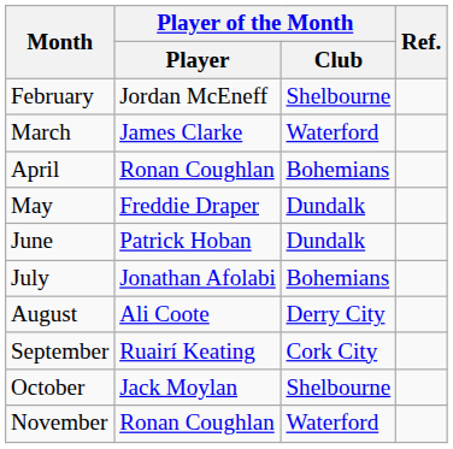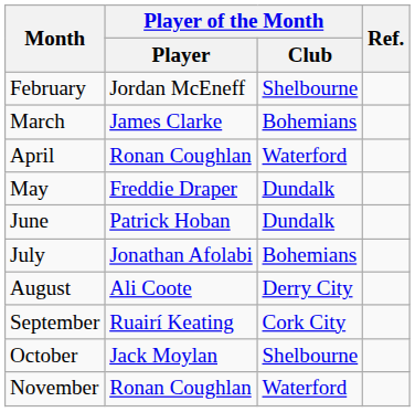March | Player of the Month / Club: Waterford -> Bohemians
April | Player of the Month / Club: Bohemians -> Waterford
